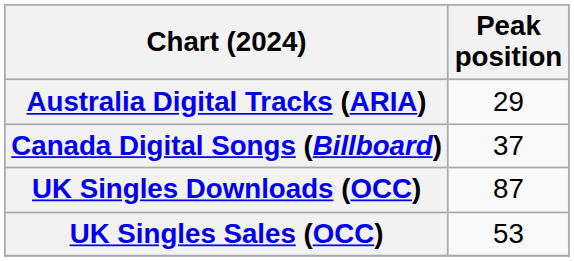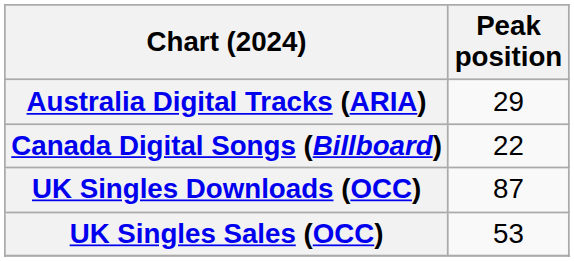Canada Digital Songs (Billboard) | Peak position: 37 -> 22
